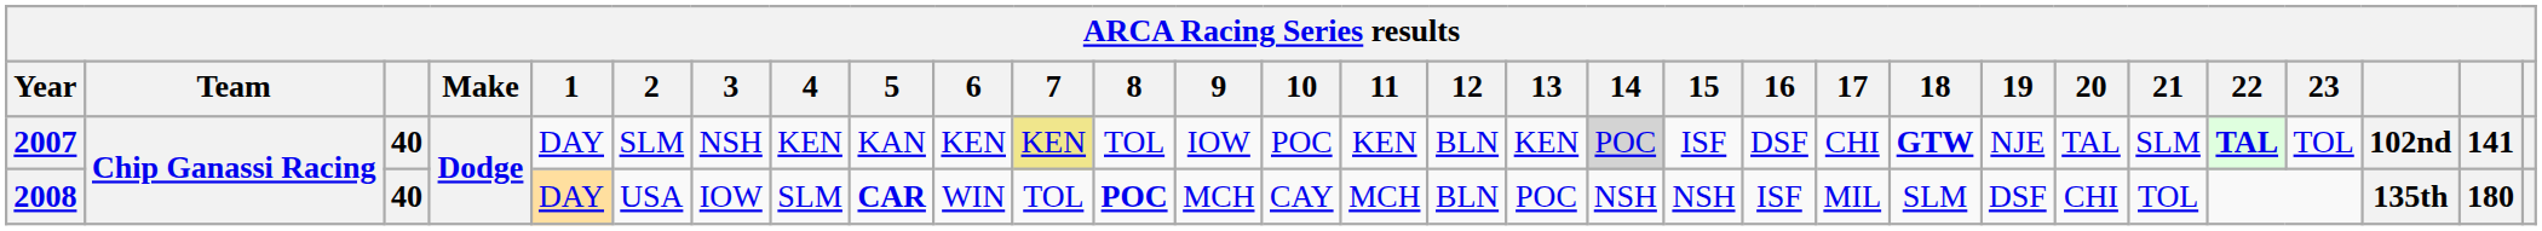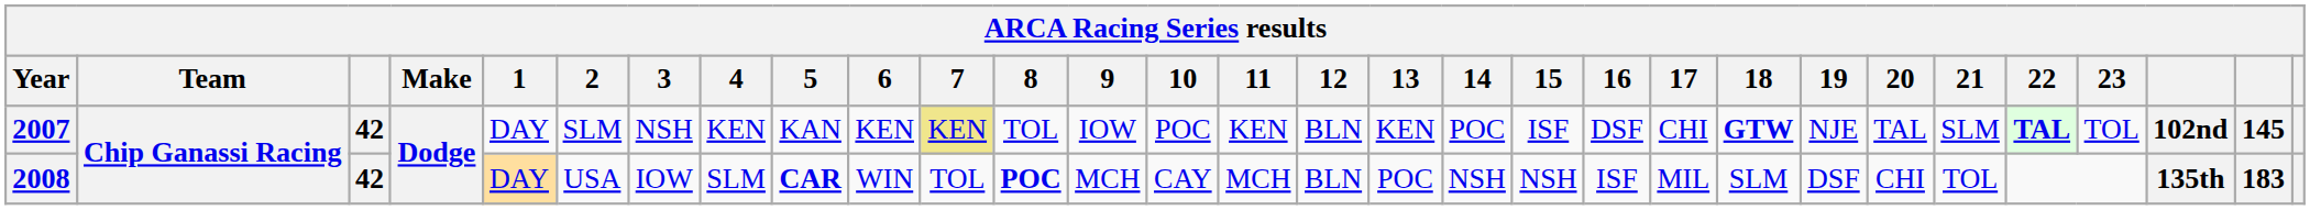2007 | column 3: 40 -> 42
2007 | 14: lightgrey background -> no background
2007 | column 29: 141 -> 145
2008 | column 3: 40 -> 42
2008 | column 29: 180 -> 183
